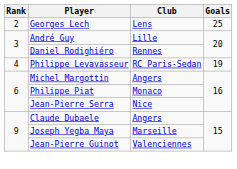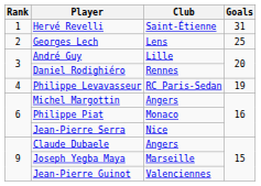+ row: 1 | Hervé Revelli | Saint-Étienne | 31
